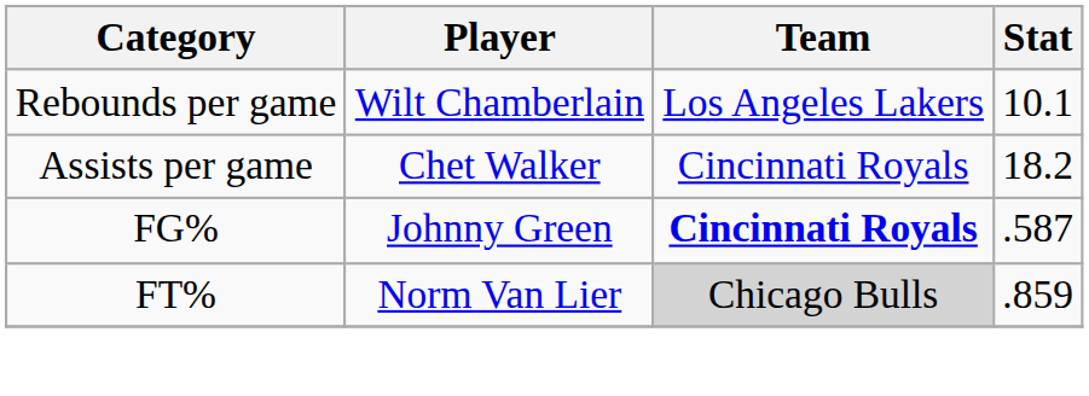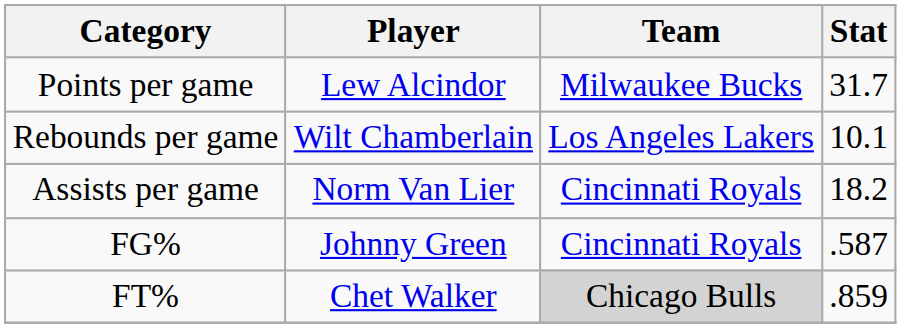+ row: Points per game | Lew Alcindor | Milwaukee Bucks | 31.7
Assists per game | Player: Chet Walker -> Norm Van Lier
FG% | Team: bold -> normal
FT% | Player: Norm Van Lier -> Chet Walker
